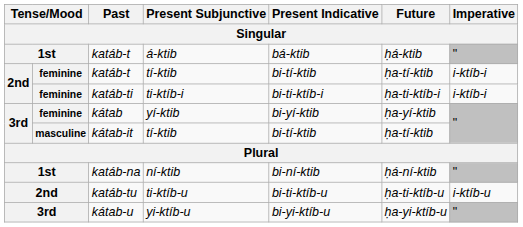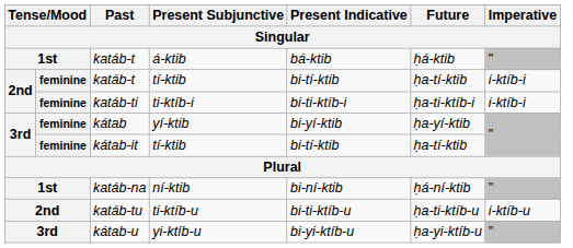kátab-it | column 2: masculine -> feminine
